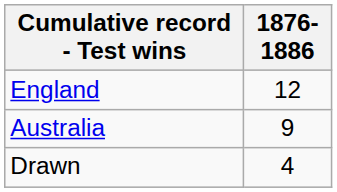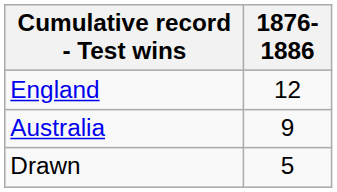Drawn | 1876-1886: 4 -> 5
